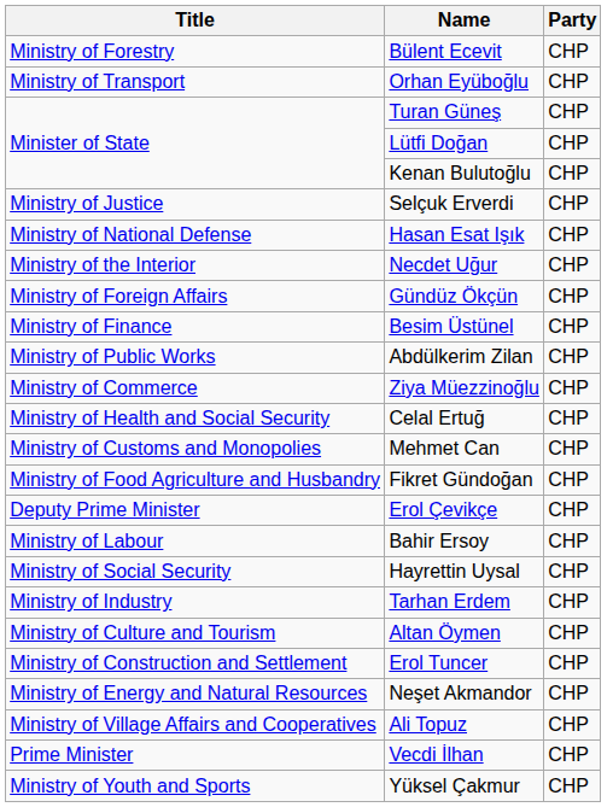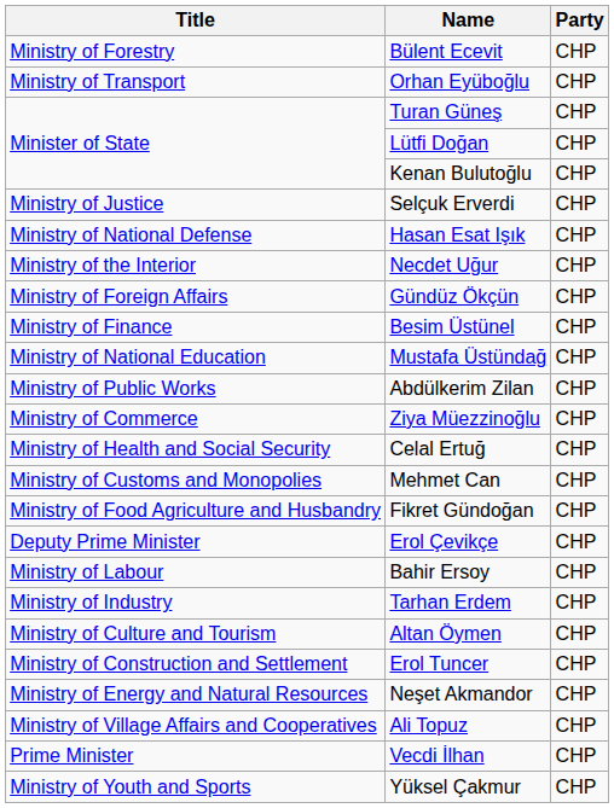+ row: Ministry of National Education | Mustafa Üstündağ | CHP
- row: Ministry of Social Security | Hayrettin Uysal | CHP
